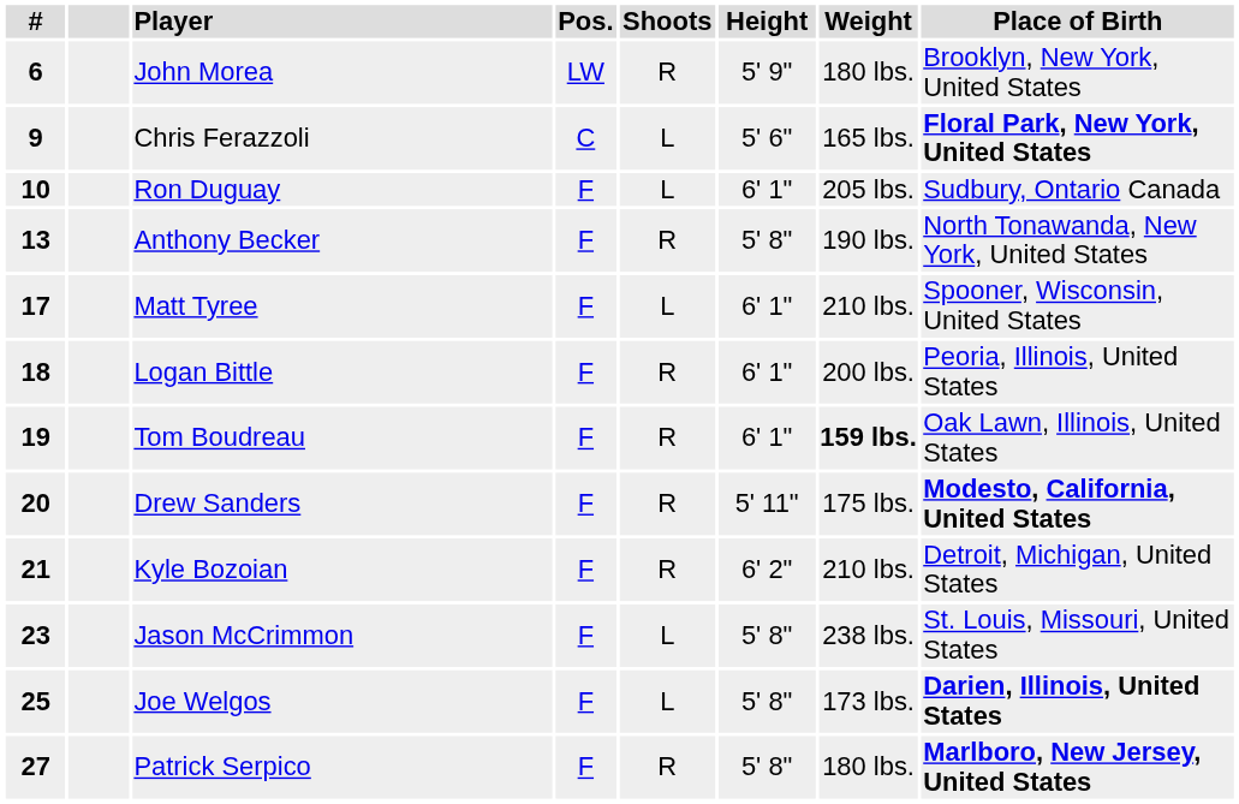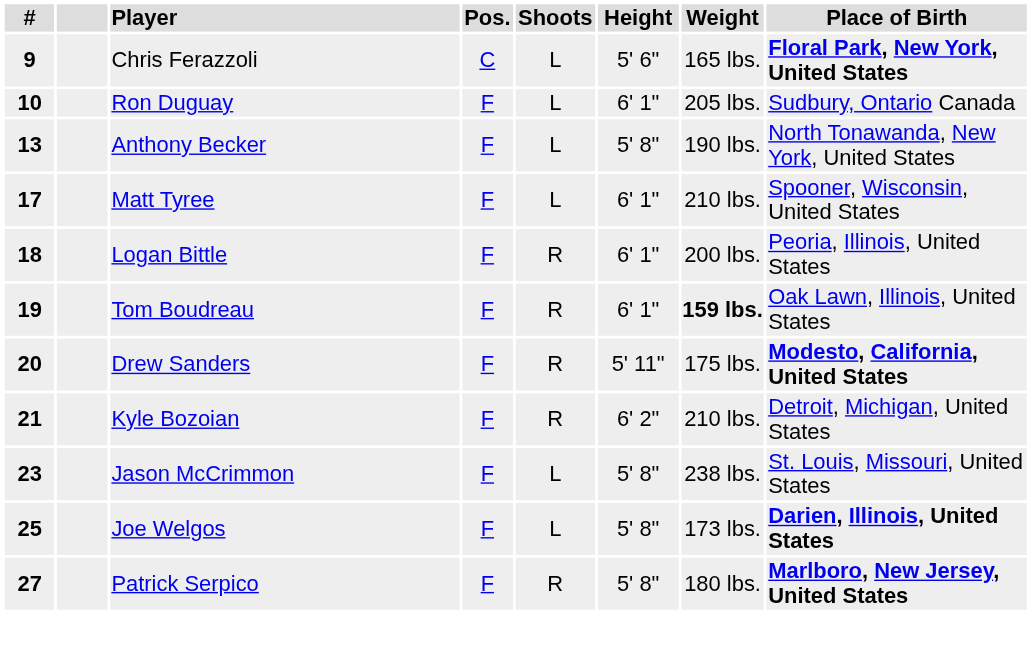- row: 6 | John Morea | LW | R | 5' 9" | 180 lbs. | Brooklyn, New York, United States
Anthony Becker | Shoots: R -> L
